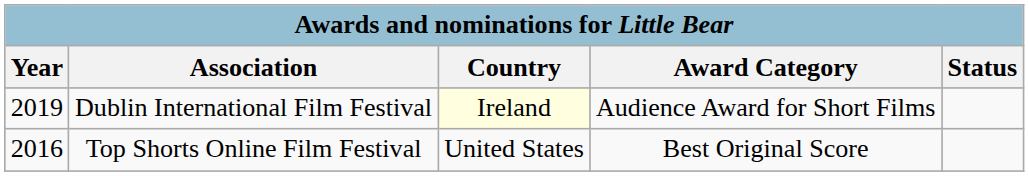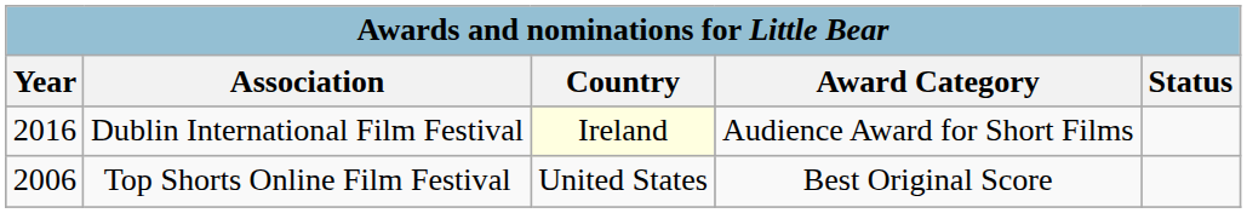Dublin International Film Festival | column 1: 2019 -> 2016
Top Shorts Online Film Festival | column 1: 2016 -> 2006
